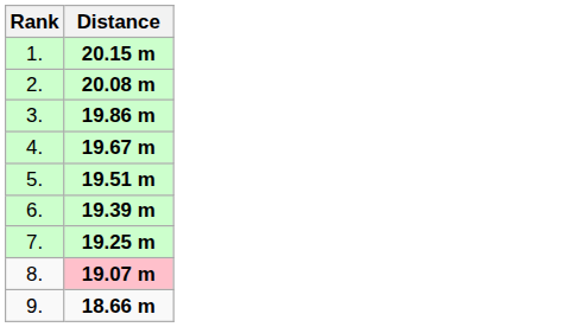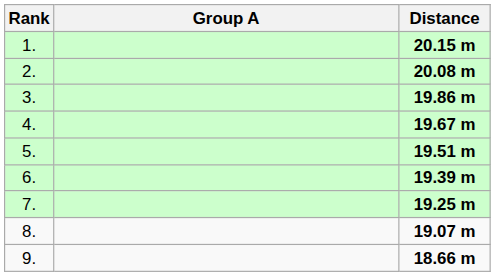+ column: Group A
8. | Distance: pink background -> no background
